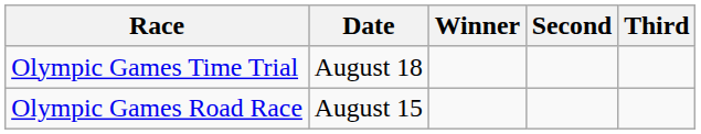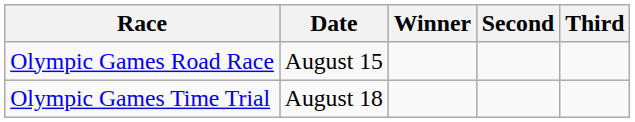rows swapped: Olympic Games Road Race <-> Olympic Games Time Trial
